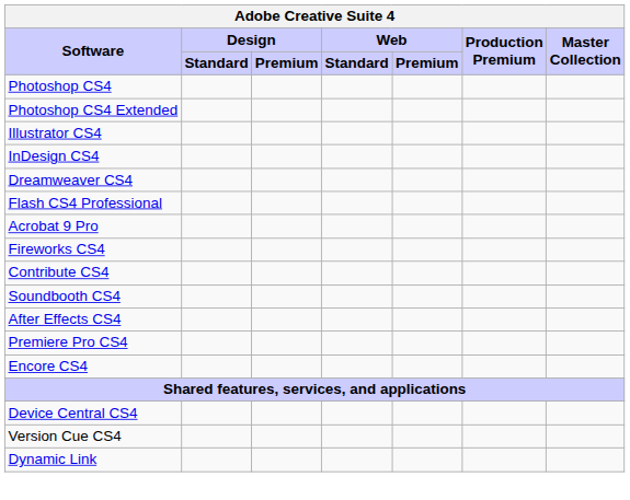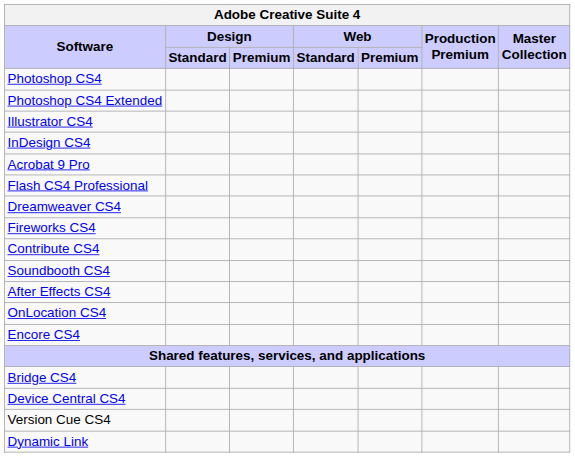rows swapped: Acrobat 9 Pro <-> Dreamweaver CS4
- row: Premiere Pro CS4
+ row: OnLocation CS4
+ row: Bridge CS4
